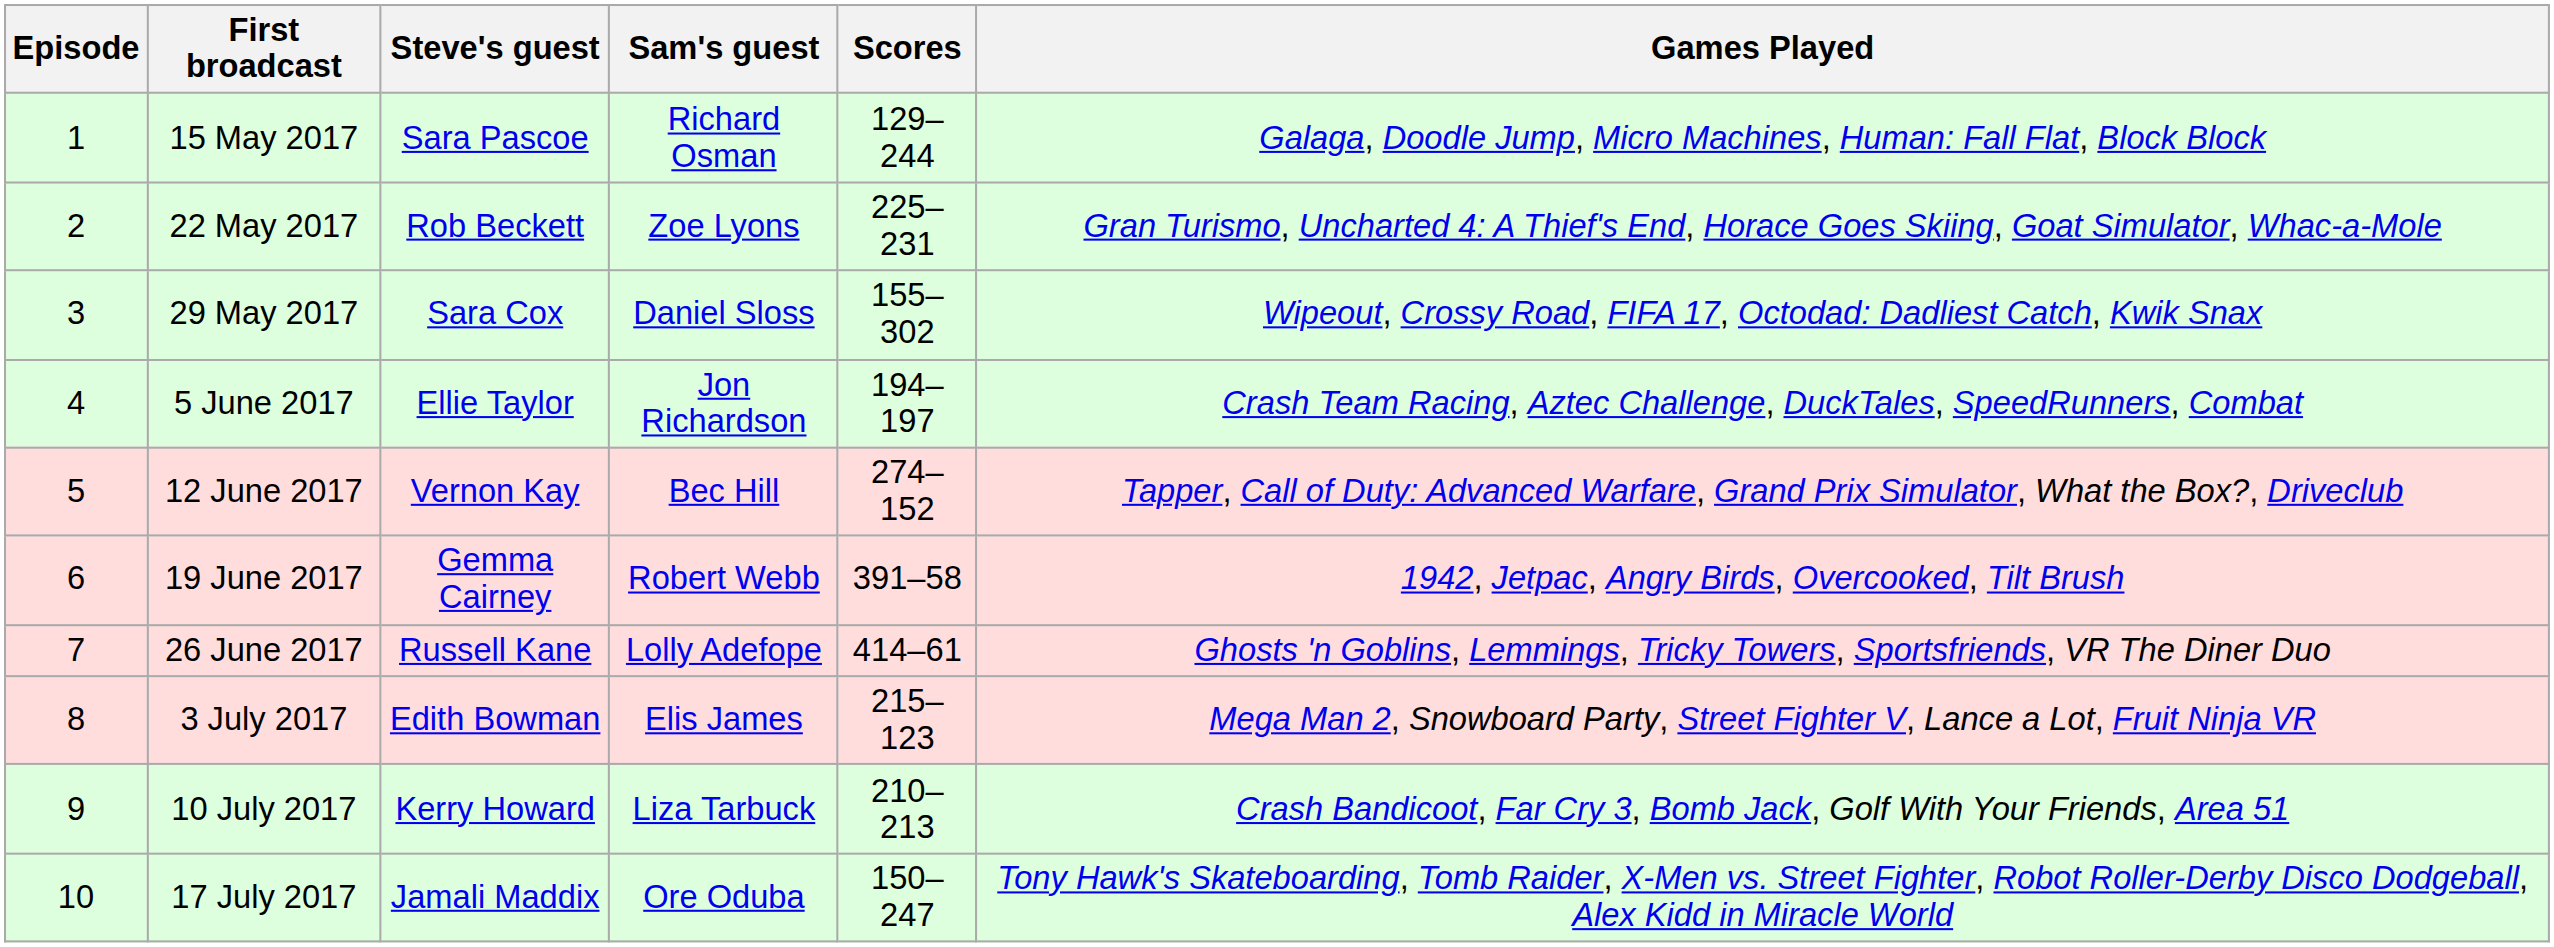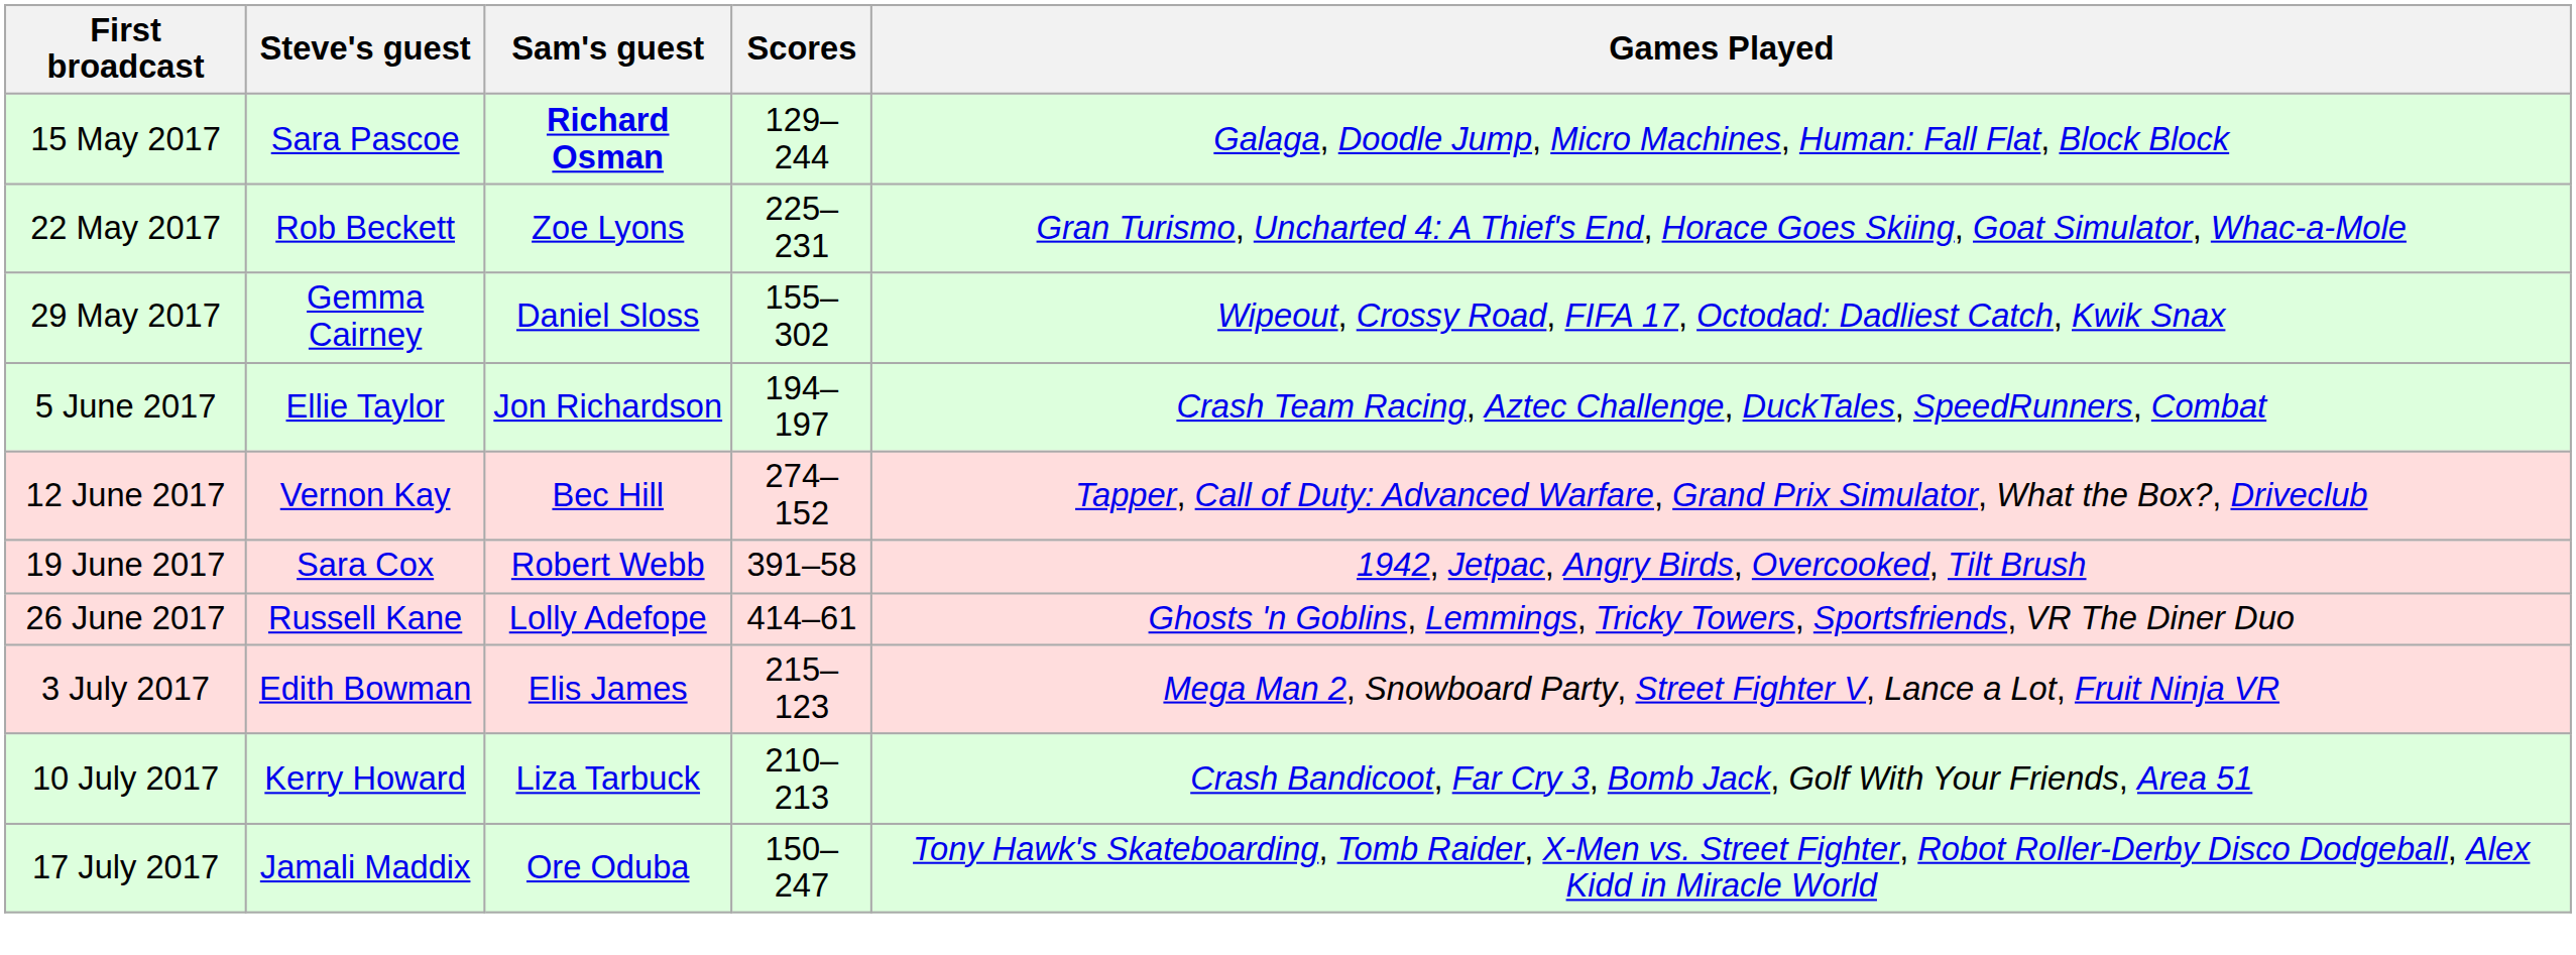- column: Episode | 1 | 2 | 3 | 4 | 5 | 6 | 7 | 8 | 9 | 10
15 May 2017 | Sam's guest: normal -> bold
29 May 2017 | Steve's guest: Sara Cox -> Gemma Cairney
19 June 2017 | Steve's guest: Gemma Cairney -> Sara Cox
